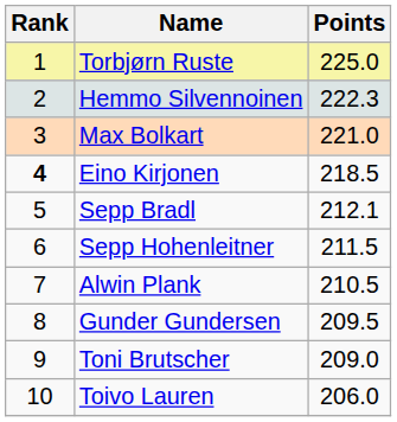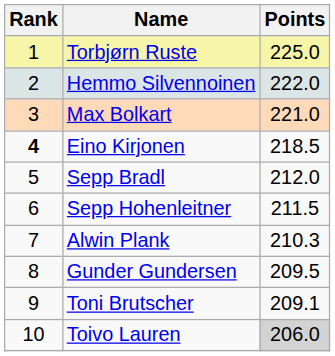Hemmo Silvennoinen | Points: 222.3 -> 222.0
Sepp Bradl | Points: 212.1 -> 212.0
Alwin Plank | Points: 210.5 -> 210.3
Toni Brutscher | Points: 209.0 -> 209.1
Toivo Lauren | Points: no background -> lightgrey background
